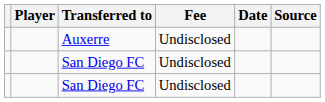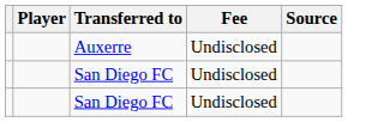- column: Date
